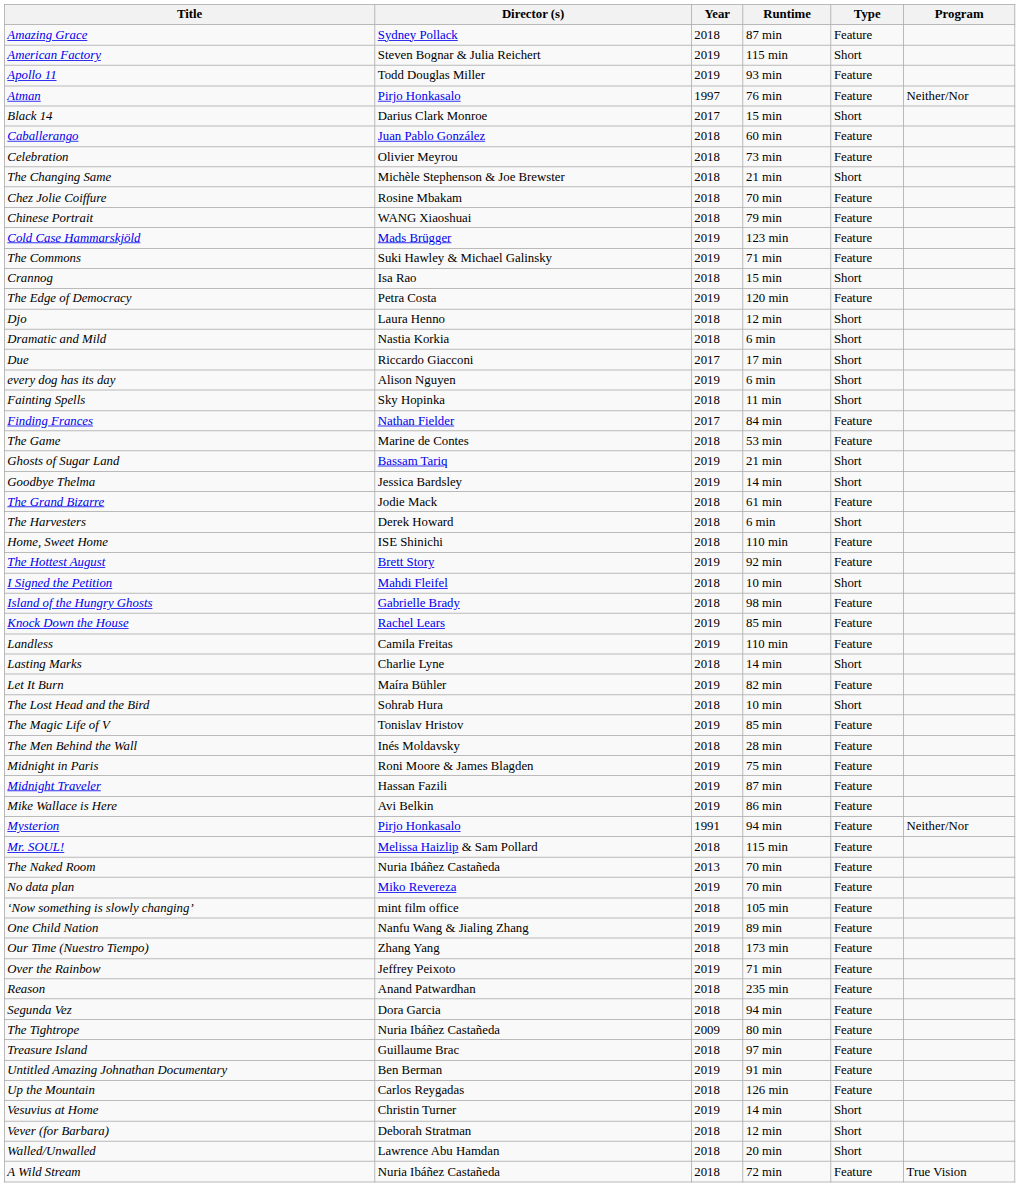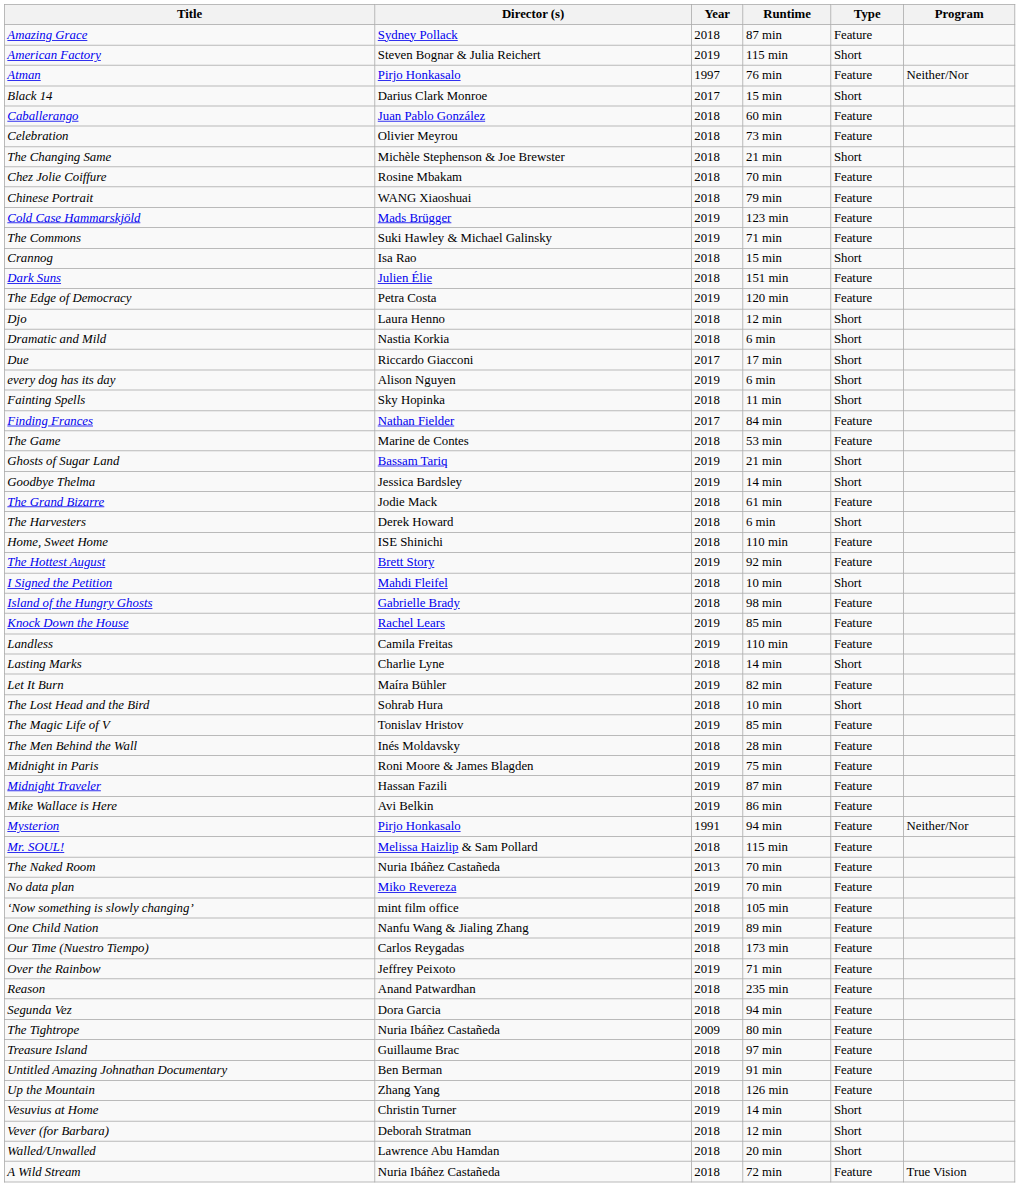- row: Apollo 11 | Todd Douglas Miller | 2019 | 93 min | Feature
+ row: Dark Suns | Julien Élie | 2018 | 151 min | Feature
Our Time (Nuestro Tiempo) | Director (s): Zhang Yang -> Carlos Reygadas
Up the Mountain | Director (s): Carlos Reygadas -> Zhang Yang
